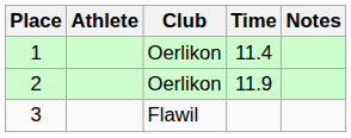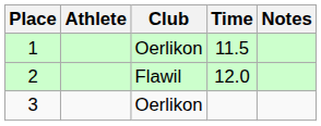1 | Time: 11.4 -> 11.5
2 | Club: Oerlikon -> Flawil
2 | Time: 11.9 -> 12.0
3 | Club: Flawil -> Oerlikon
